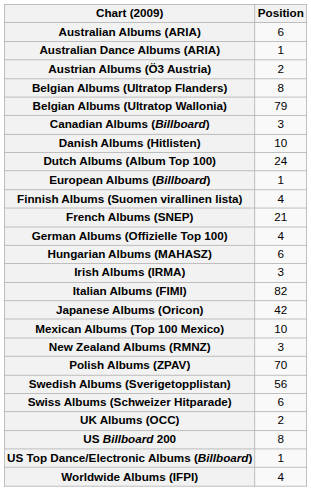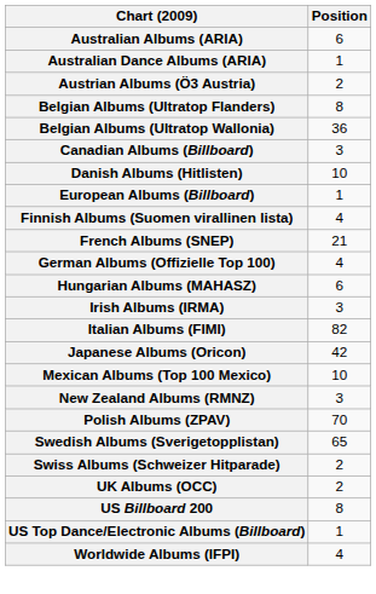Belgian Albums (Ultratop Wallonia) | Position: 79 -> 36
- row: Dutch Albums (Album Top 100) | 24
Swedish Albums (Sverigetopplistan) | Position: 56 -> 65
Swiss Albums (Schweizer Hitparade) | Position: 6 -> 2
